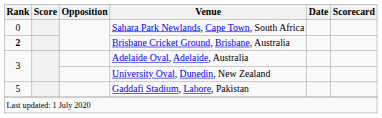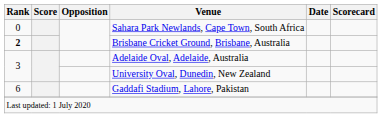Gaddafi Stadium, Lahore, Pakistan | Rank: 5 -> 6
